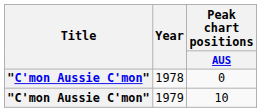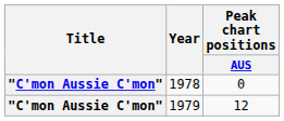1979 | Peak chart positions / AUS: 10 -> 12
